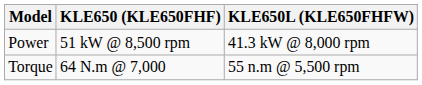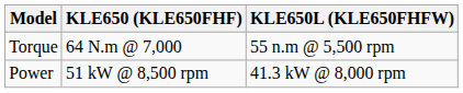rows swapped: Power <-> Torque
